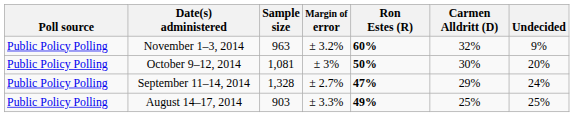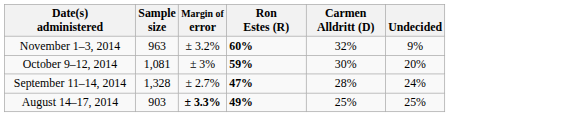- column: Poll source | Public Policy Polling | Public Policy Polling | Public Policy Polling | Public Policy Polling
October 9–12, 2014 | Ron Estes (R): 50% -> 59%
September 11–14, 2014 | Carmen Alldritt (D): 29% -> 28%
August 14–17, 2014 | Margin of error: normal -> bold
